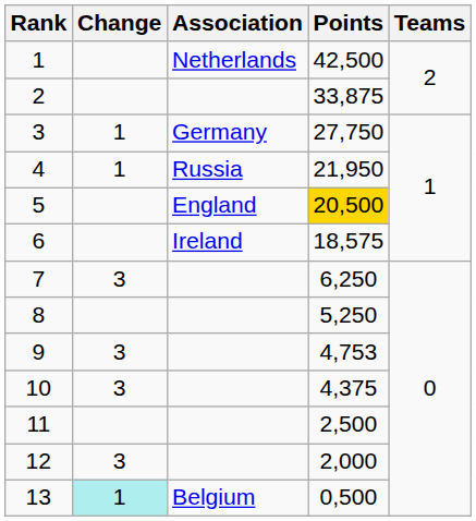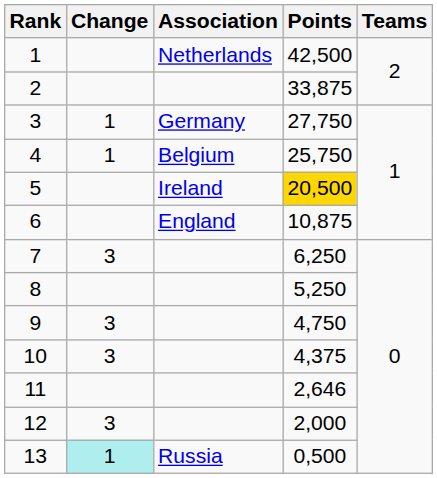4 | Association: Russia -> Belgium
4 | Points: 21,950 -> 25,750
5 | Association: England -> Ireland
6 | Association: Ireland -> England
6 | Points: 18,575 -> 10,875
9 | Points: 4,753 -> 4,750
11 | Points: 2,500 -> 2,646
13 | Association: Belgium -> Russia
